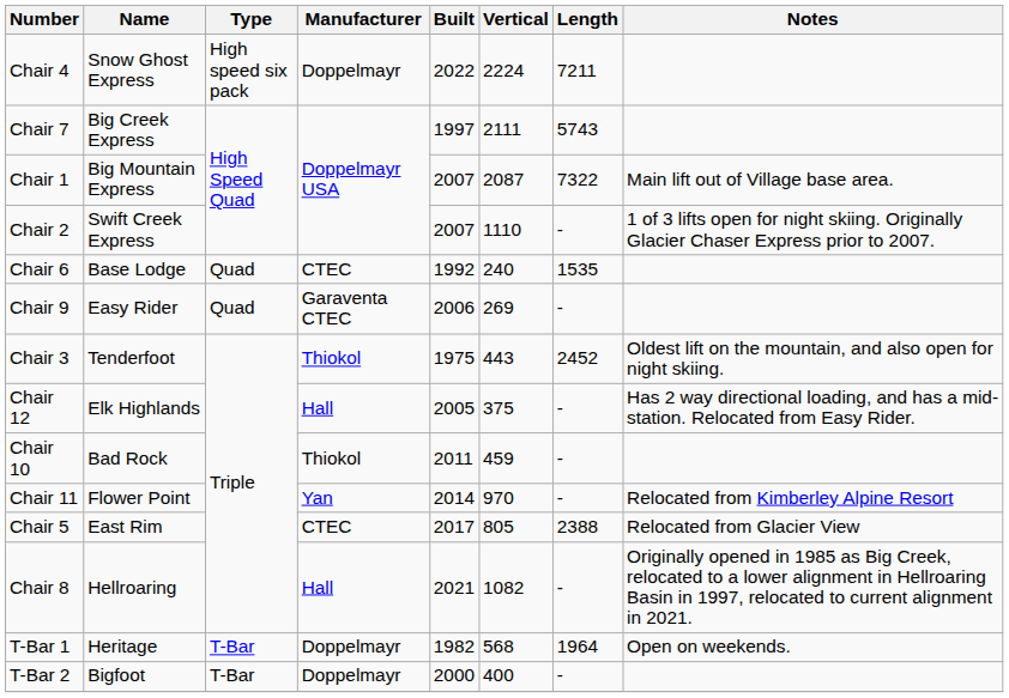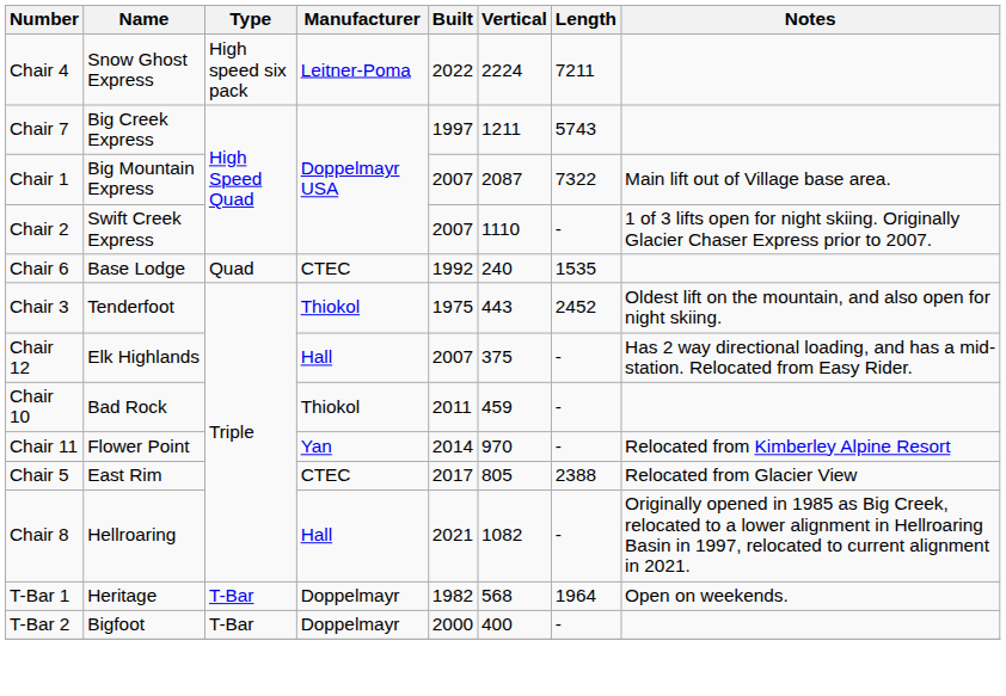Chair 4 | Manufacturer: Doppelmayr -> Leitner-Poma
Chair 7 | Vertical: 2111 -> 1211
- row: Chair 9 | Easy Rider | Quad | Garaventa CTEC | 2006 | 269 | -
Chair 12 | Built: 2005 -> 2007
